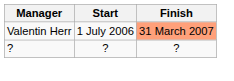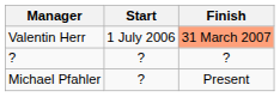+ row: Michael Pfahler | ? | Present
